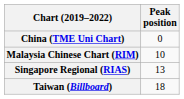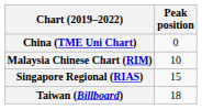Singapore Regional (RIAS) | Peak position: 13 -> 15
